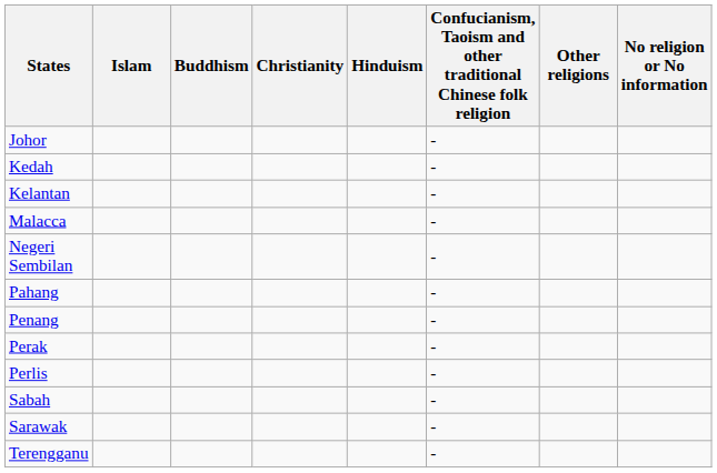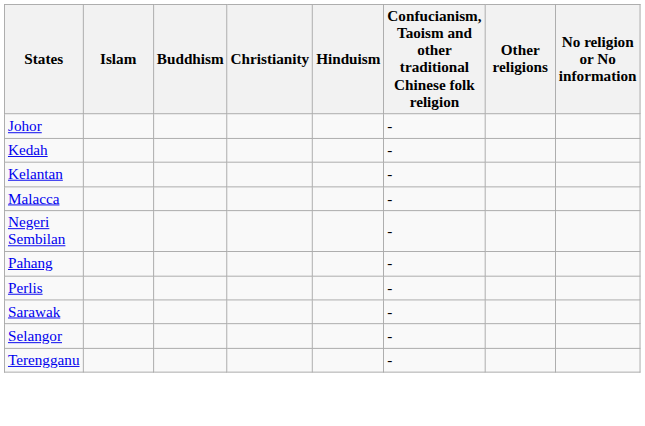- row: Penang | -
- row: Perak | -
- row: Sabah | -
+ row: Selangor | -
